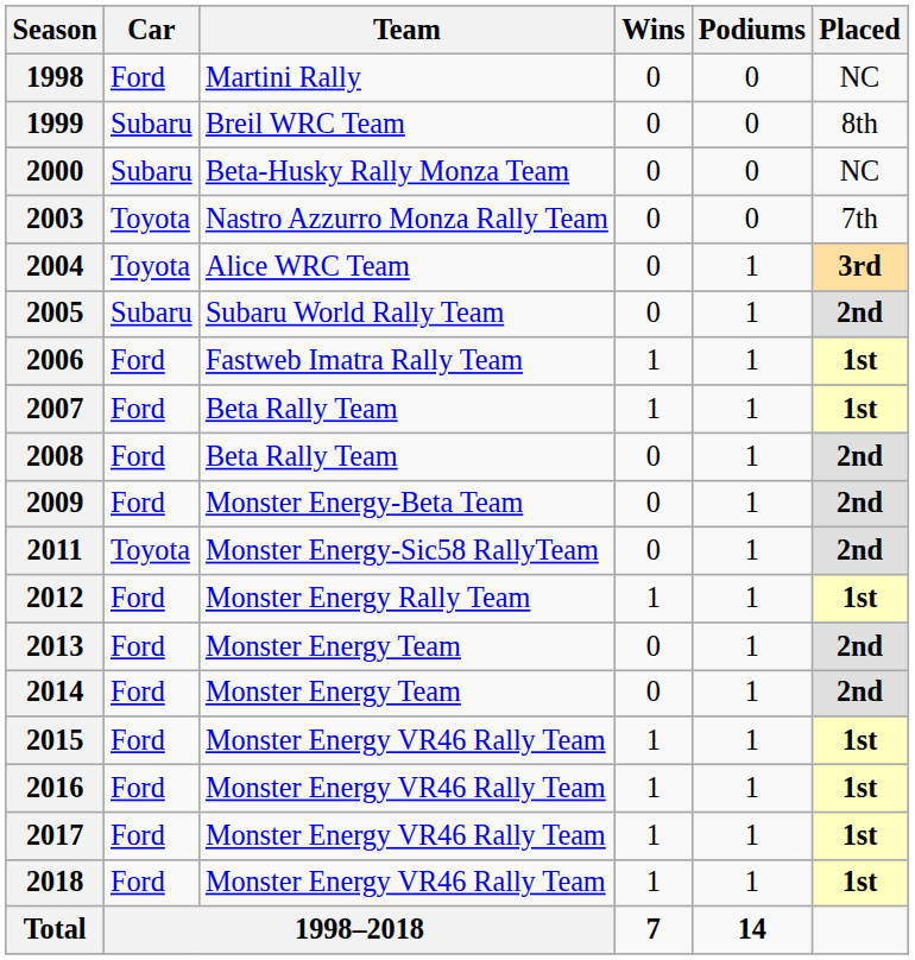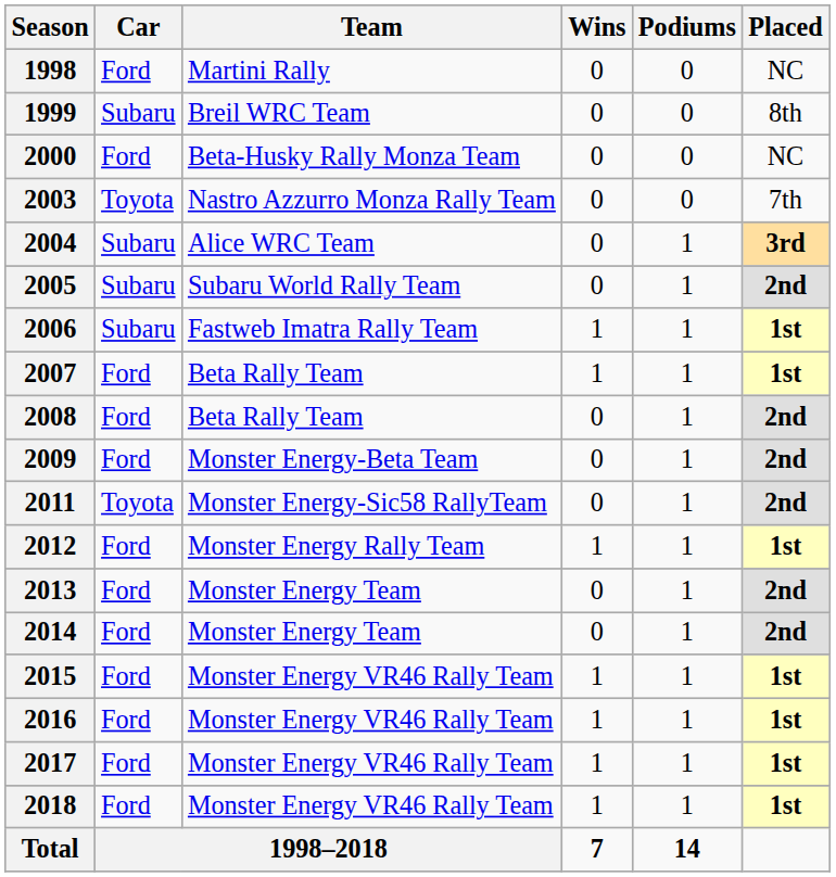2000 | Car: Subaru -> Ford
2004 | Car: Toyota -> Subaru
2006 | Car: Ford -> Subaru
